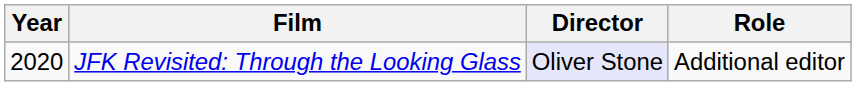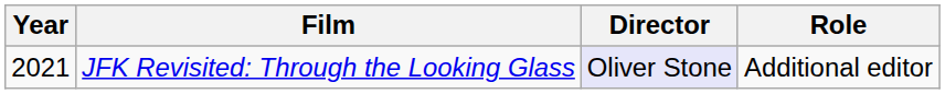JFK Revisited: Through the Looking Glass | Year: 2020 -> 2021
